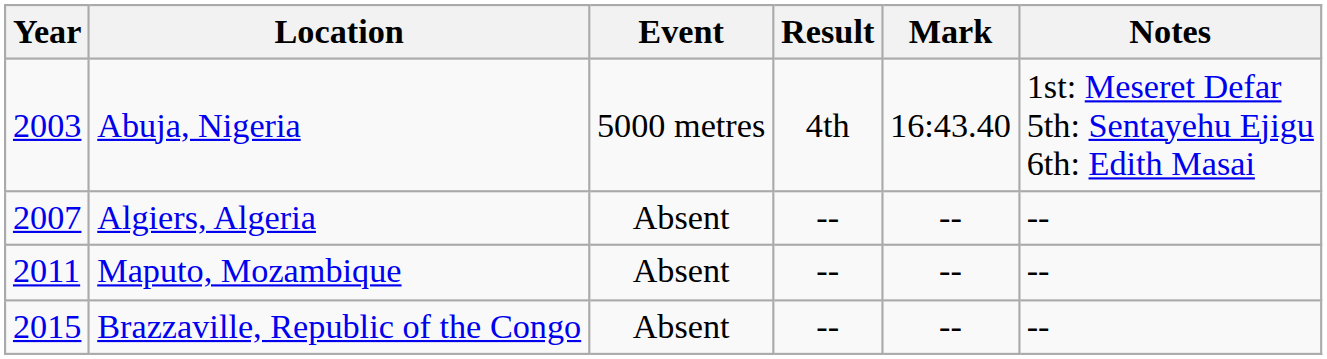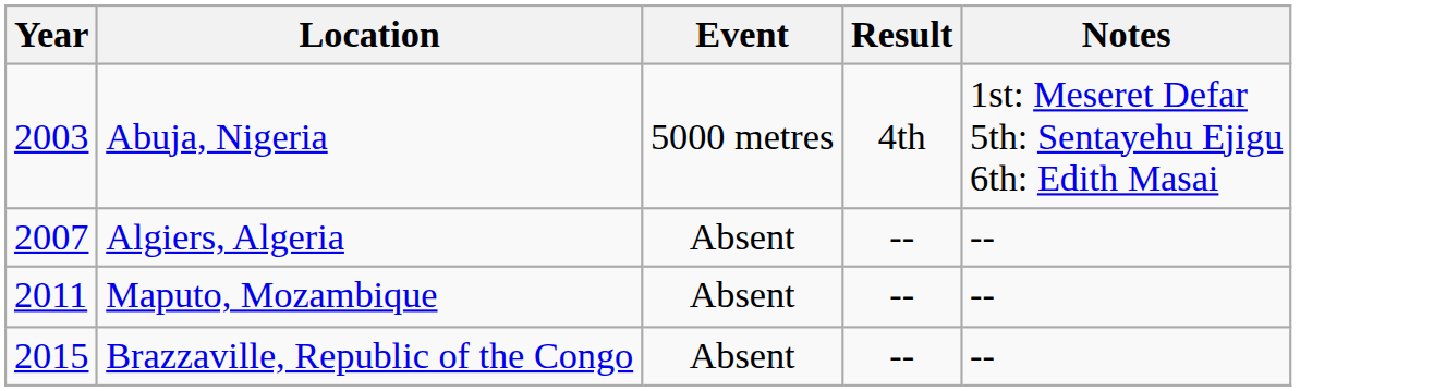- column: Mark | 16:43.40 | -- | -- | --
